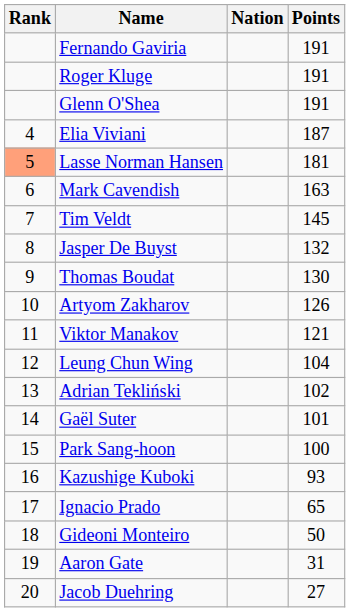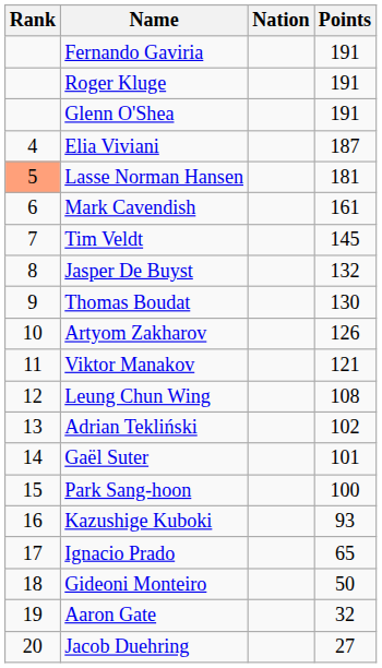Mark Cavendish | Points: 163 -> 161
Leung Chun Wing | Points: 104 -> 108
Aaron Gate | Points: 31 -> 32
